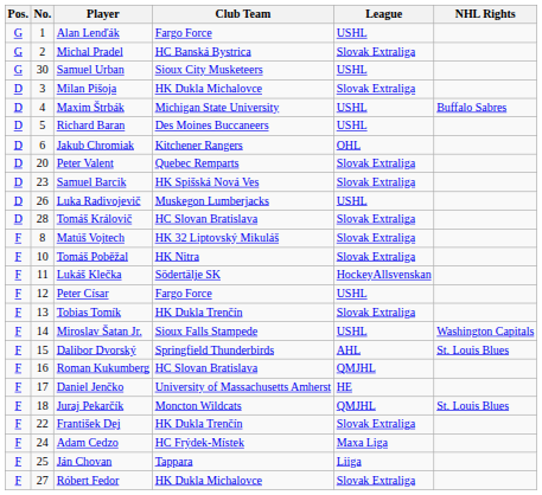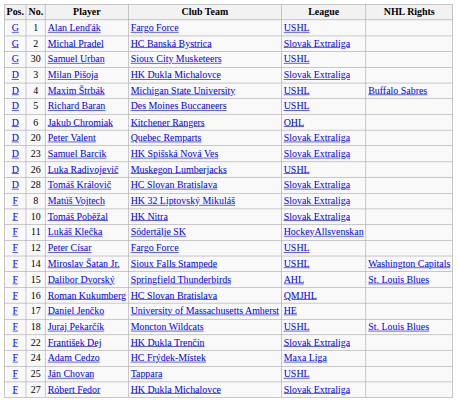- row: F | 13 | Tobias Tomík | HK Dukla Trenčín | Slovak Extraliga
Juraj Pekarčík | League: QMJHL -> USHL
Ján Chovan | League: Liiga -> USHL
